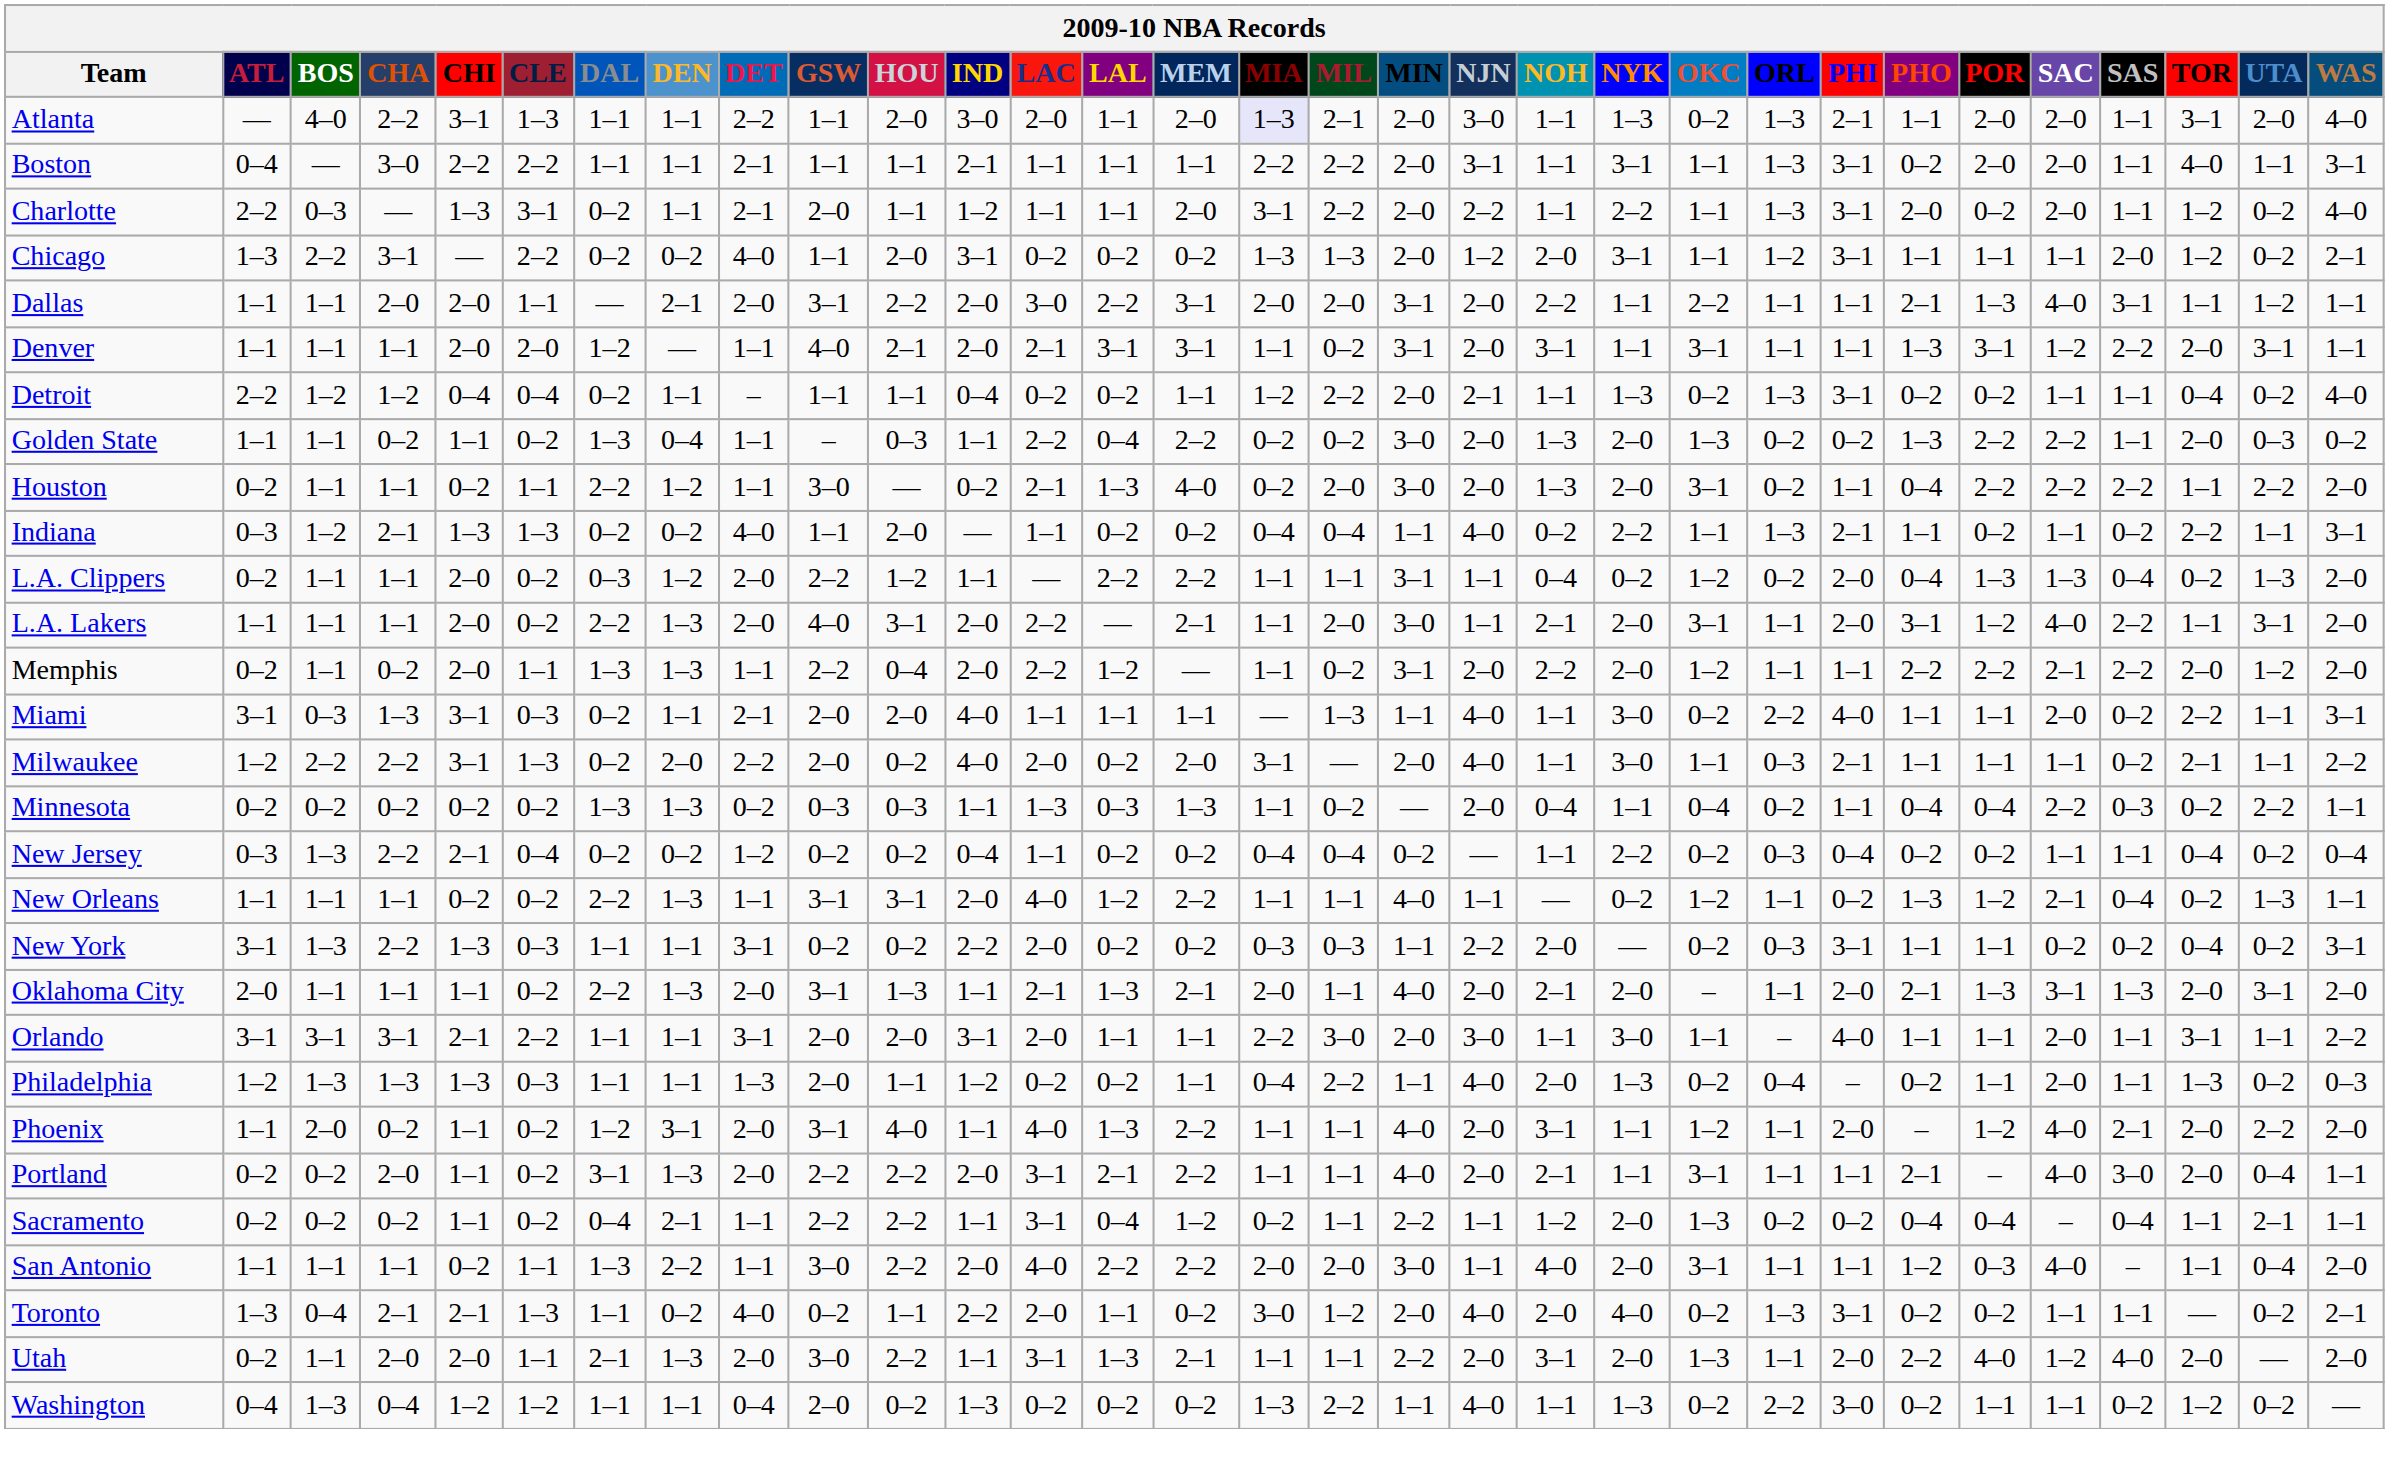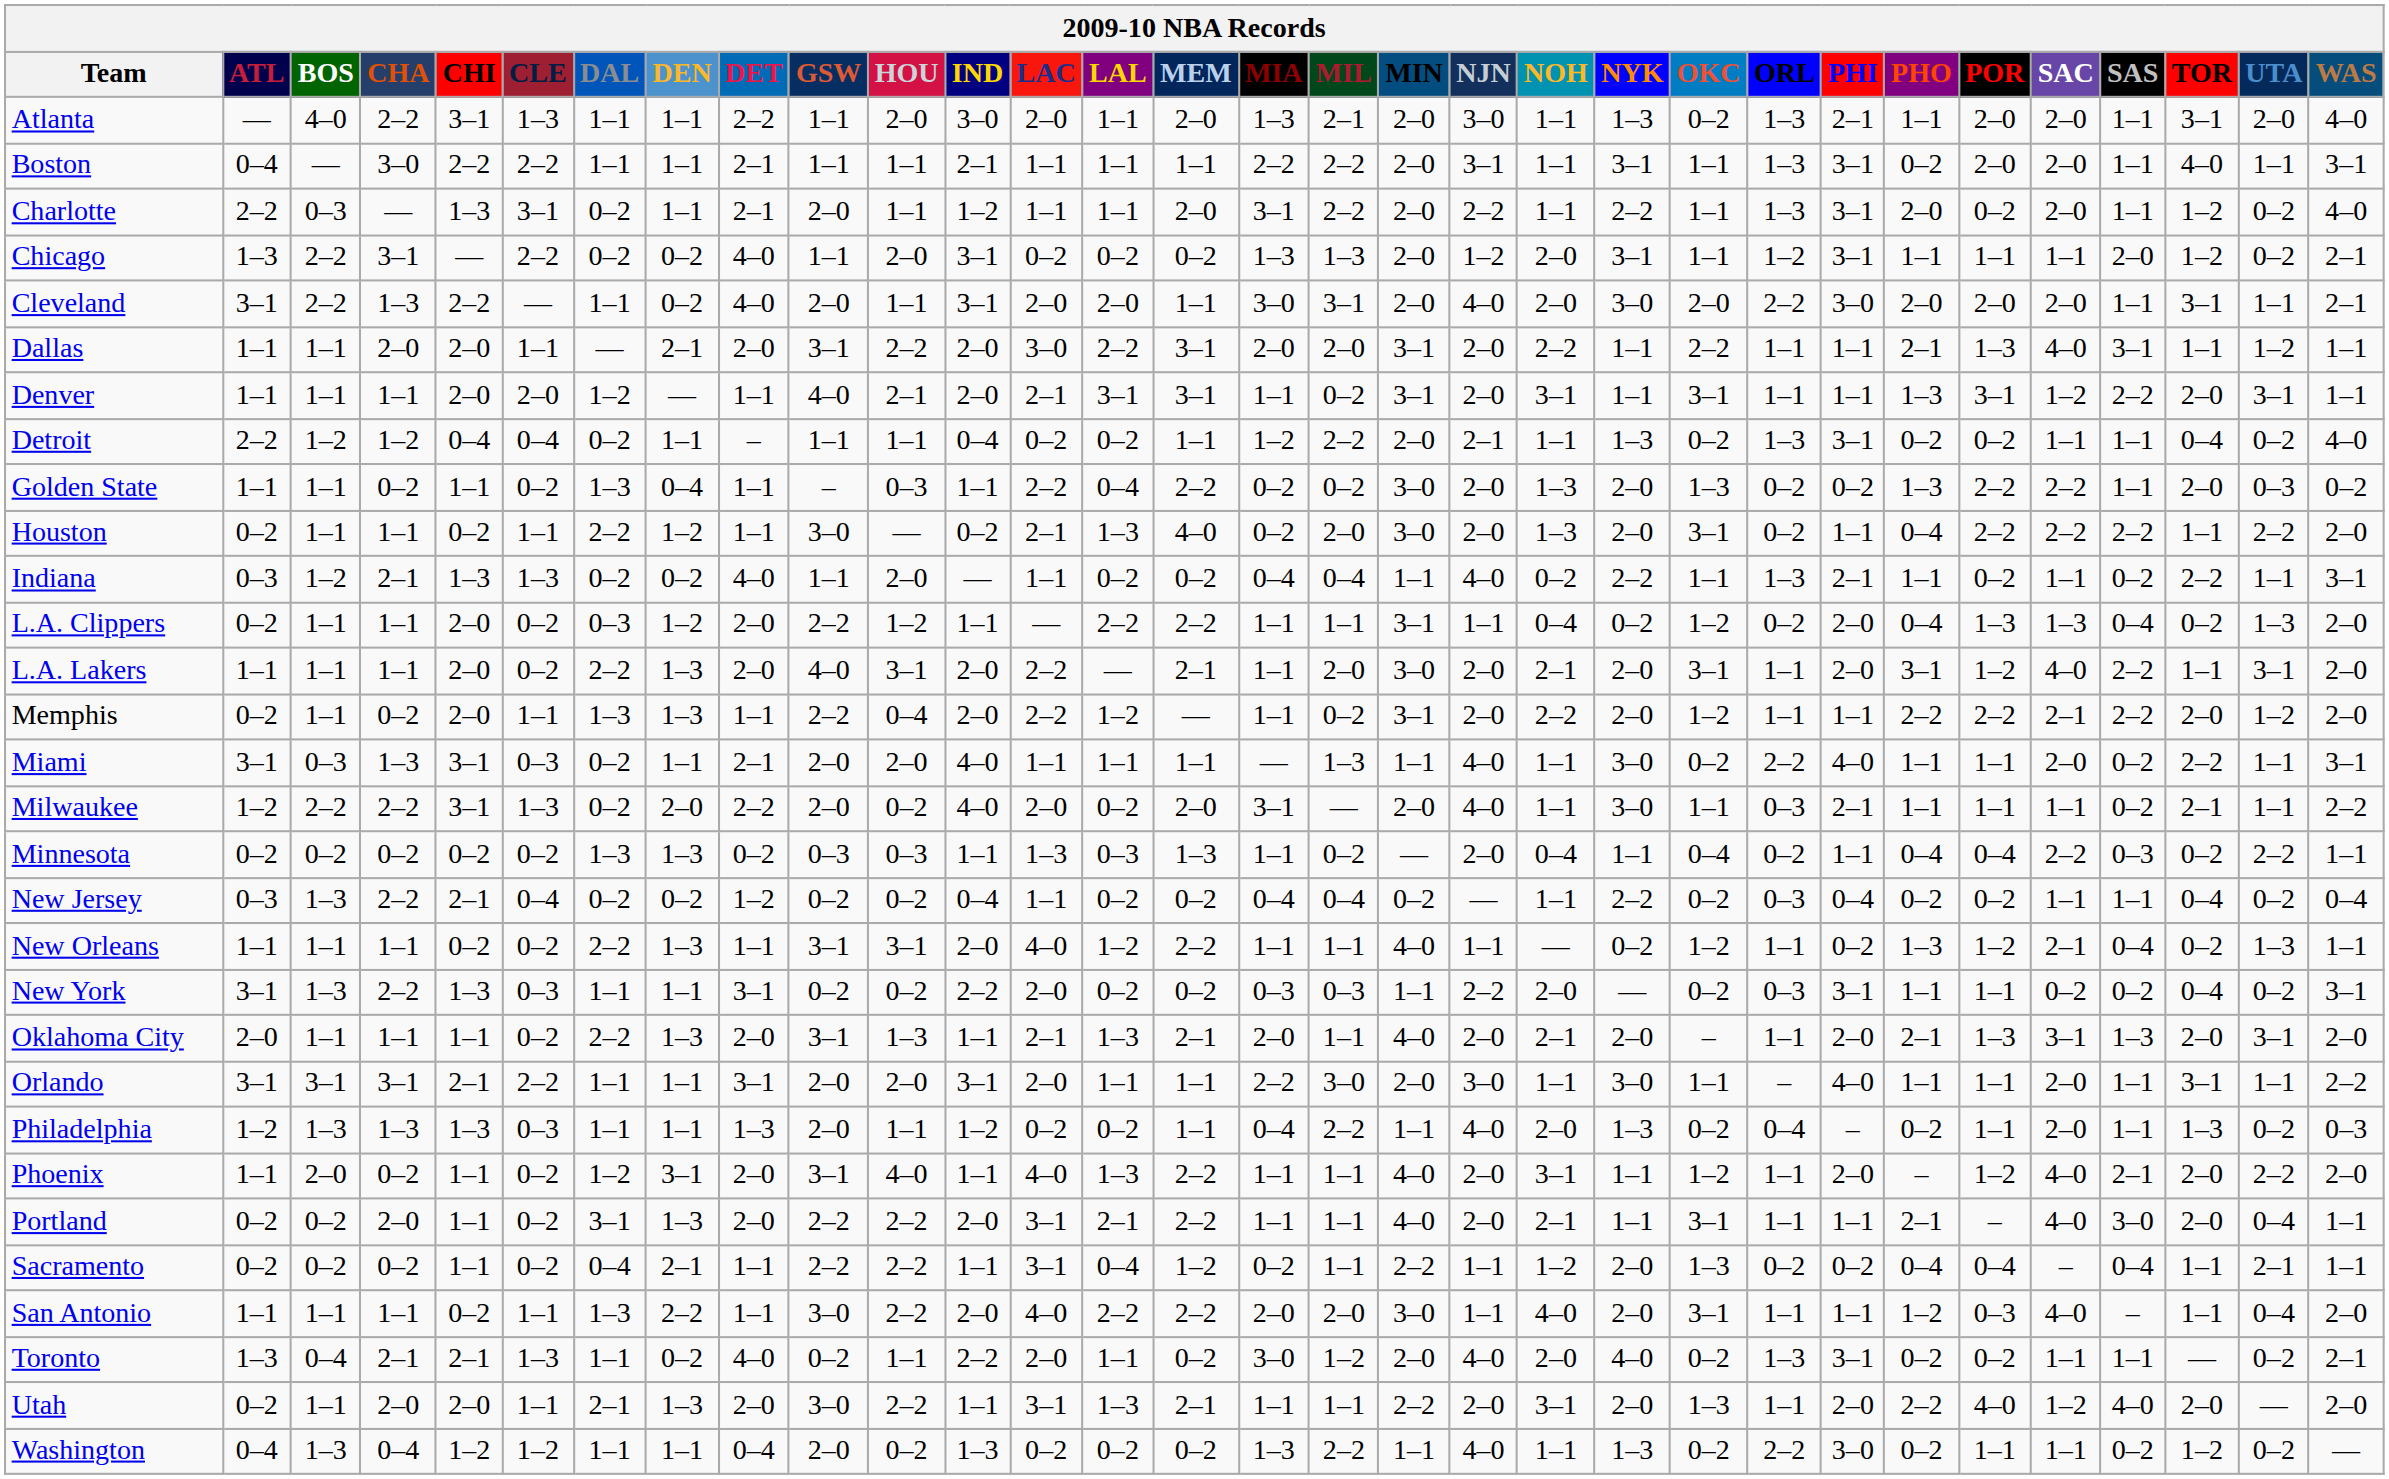Atlanta | MIA: lavender background -> no background
+ row: Cleveland | 3–1 | 2–2 | 1–3 | 2–2 | — | 1–1 | 0–2 | 4–0 | 2–0 | 1–1 | 3–1 | 2–0 | 2–0 | 1–1 | 3–0 | 3–1 | 2–0 | 4–0 | 2–0 | 3–0 | 2–0 | 2–2 | 3–0 | 2–0 | 2–0 | 2–0 | 1–1 | 3–1 | 1–1 | 2–1
L.A. Lakers | NJN: 1–1 -> 2–0
